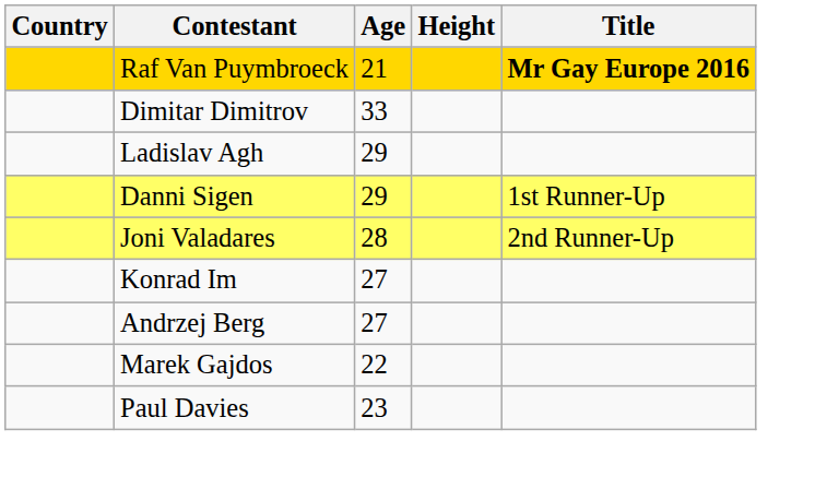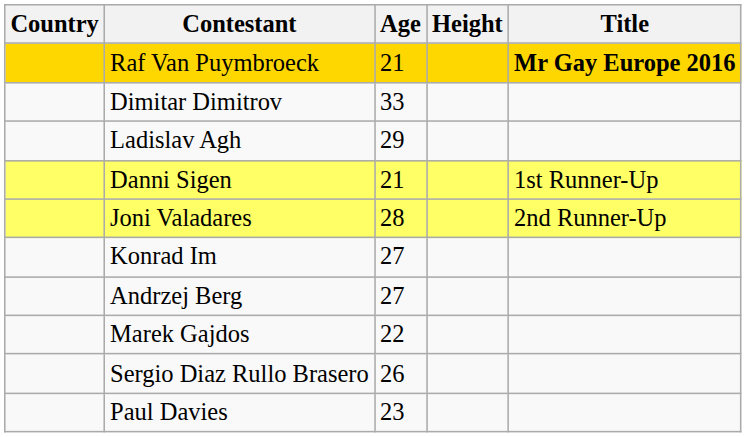Danni Sigen | Age: 29 -> 21
+ row: Sergio Diaz Rullo Brasero | 26
